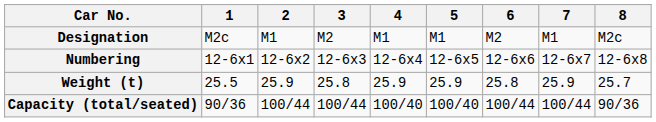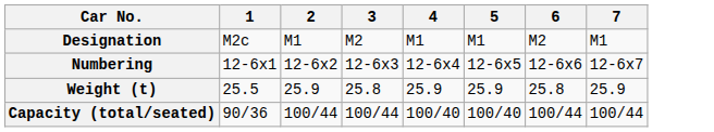- column: 8 | M2c | 12-6x8 | 25.7 | 90/36
